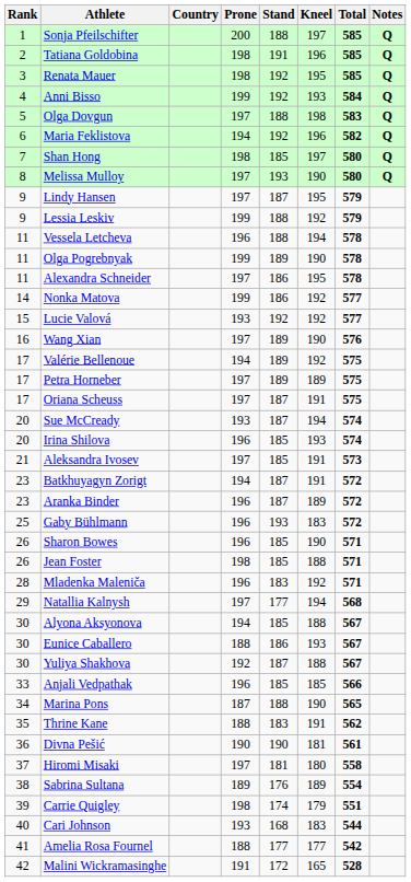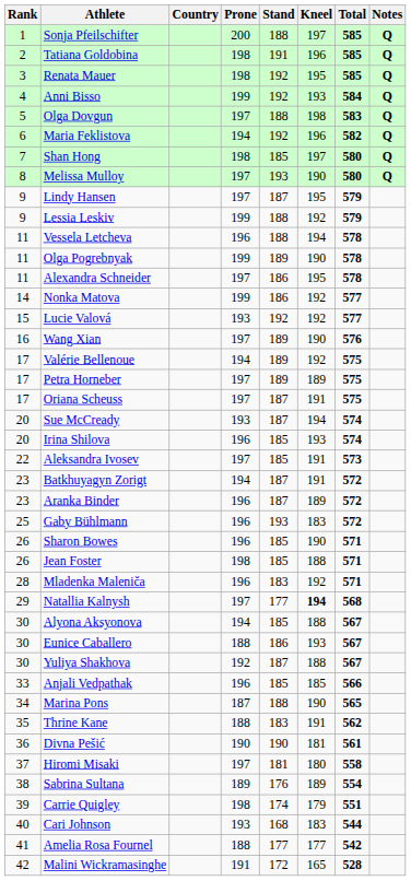Aleksandra Ivosev | Rank: 21 -> 22
Natallia Kalnysh | Kneel: normal -> bold
